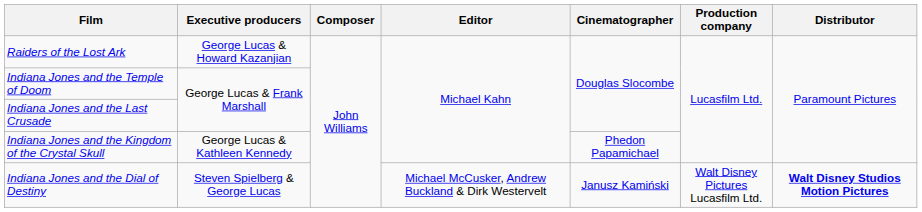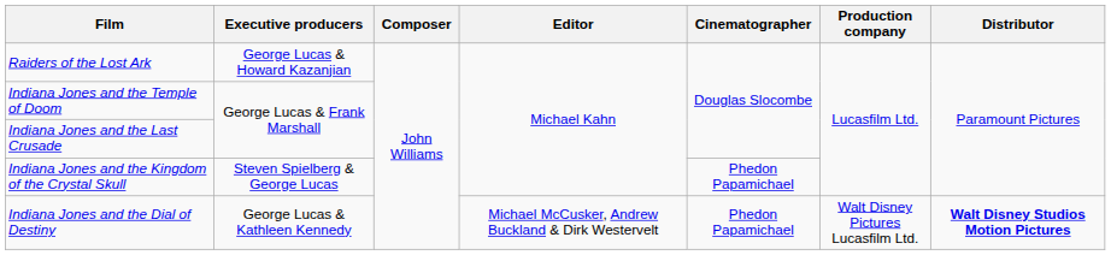Indiana Jones and the Kingdom of the Crystal Skull | Executive producers: George Lucas & Kathleen Kennedy -> Steven Spielberg & George Lucas
Indiana Jones and the Dial of Destiny | Executive producers: Steven Spielberg & George Lucas -> George Lucas & Kathleen Kennedy
Indiana Jones and the Dial of Destiny | Cinematographer: Janusz Kamiński -> Phedon Papamichael
